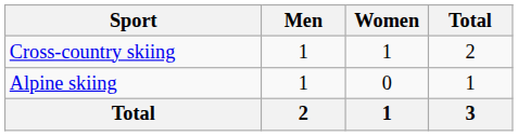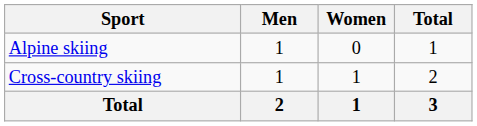rows swapped: Alpine skiing <-> Cross-country skiing
